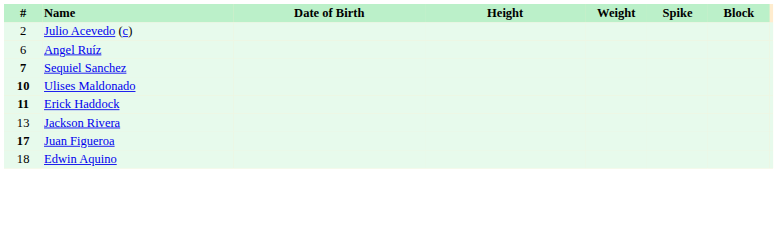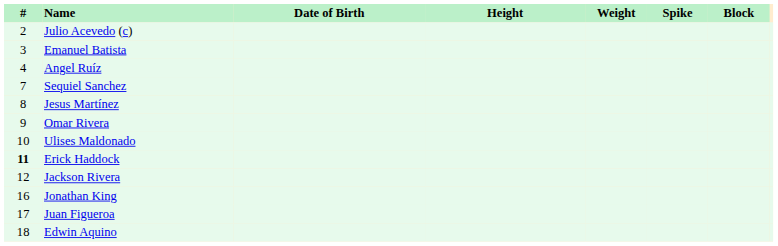+ row: 3 | Emanuel Batista
Angel Ruíz | #: 6 -> 4
Sequiel Sanchez | #: bold -> normal
+ row: 8 | Jesus Martínez
+ row: 9 | Omar Rivera
Ulises Maldonado | #: bold -> normal
Jackson Rivera | #: 13 -> 12
+ row: 16 | Jonathan King
Juan Figueroa | #: bold -> normal
